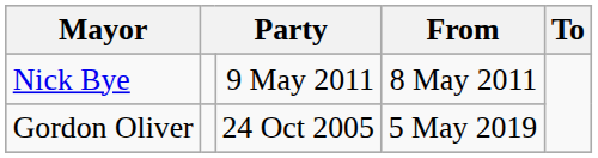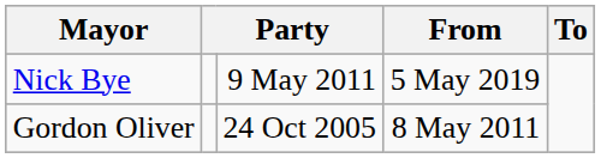Nick Bye | From: 8 May 2011 -> 5 May 2019
Gordon Oliver | From: 5 May 2019 -> 8 May 2011
